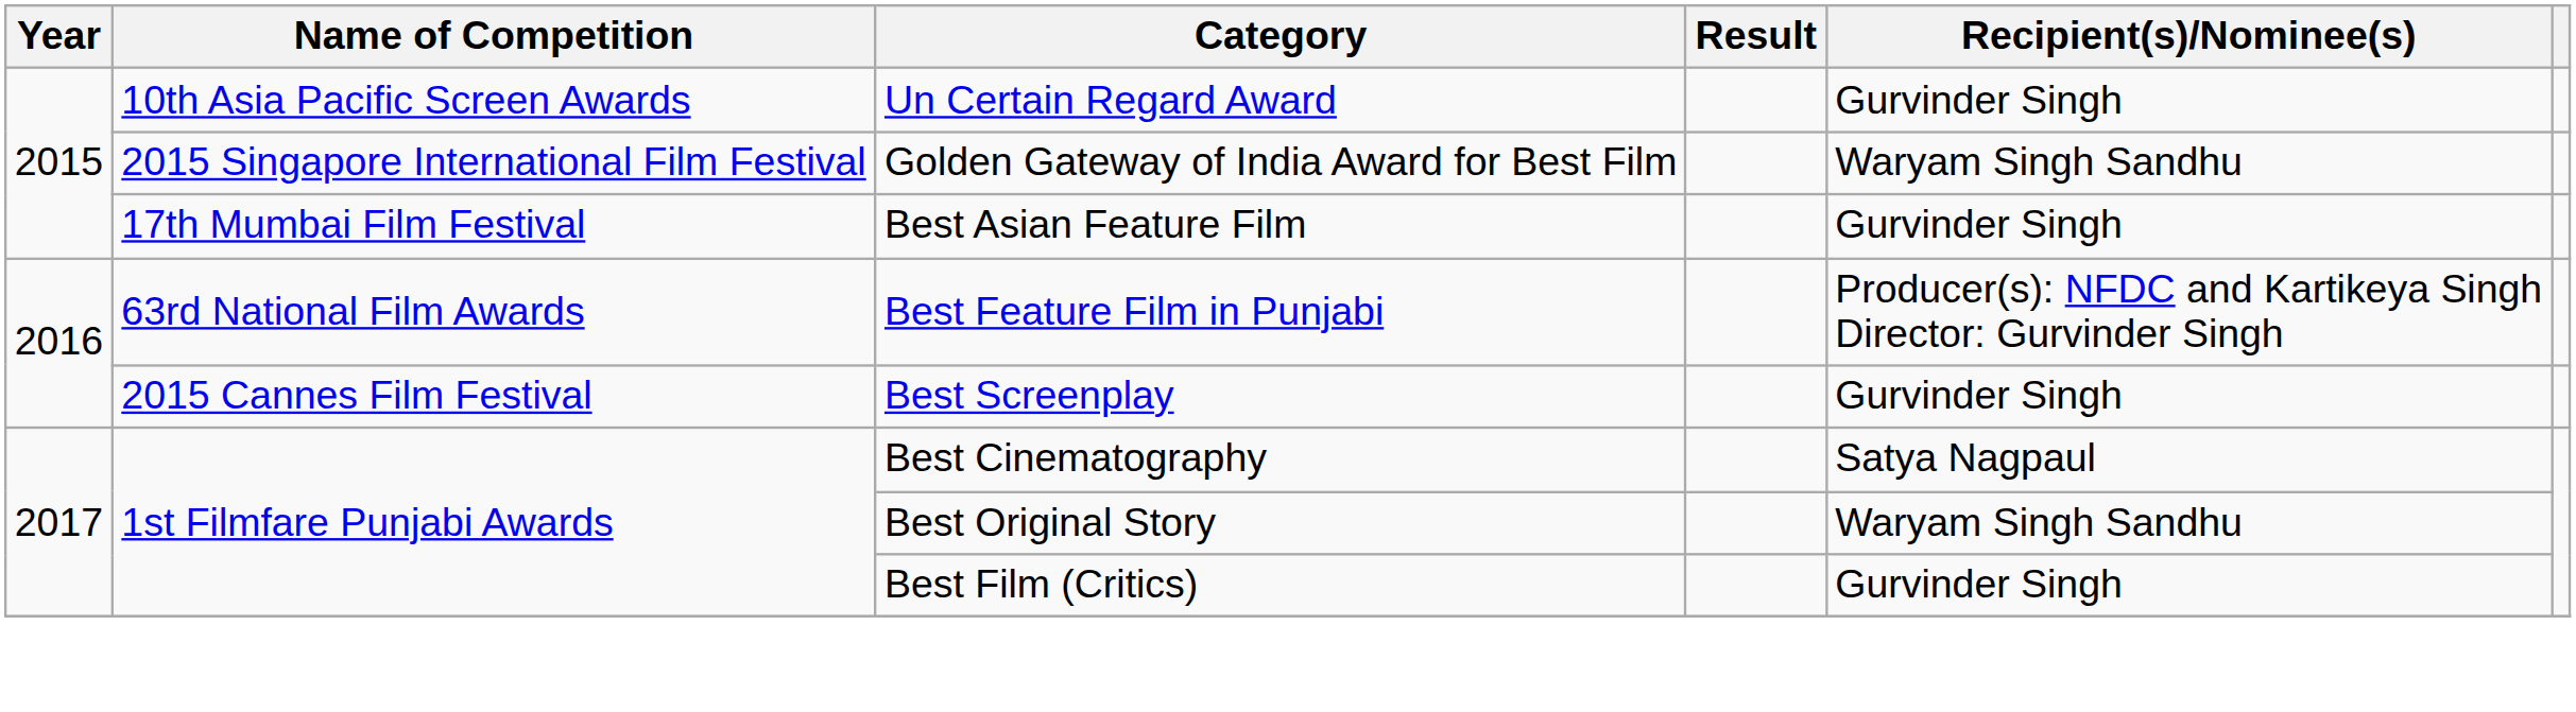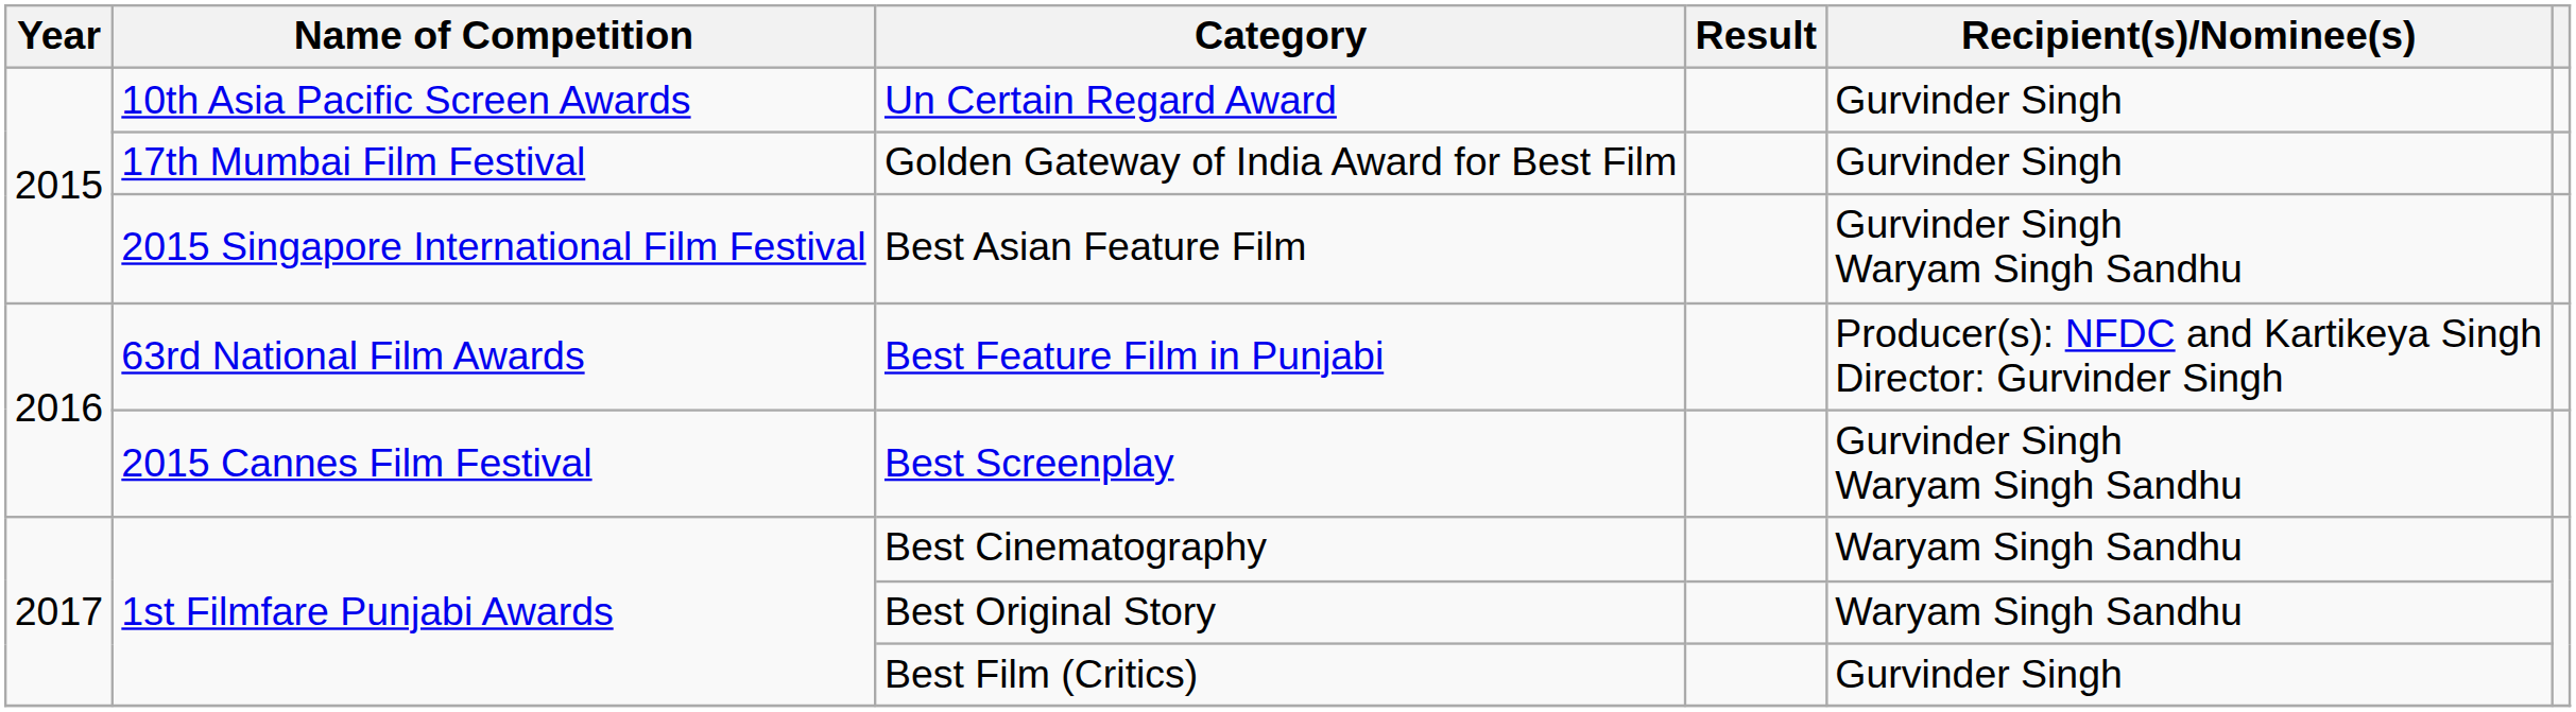Golden Gateway of India Award for Best Film | Name of Competition: 2015 Singapore International Film Festival -> 17th Mumbai Film Festival
Golden Gateway of India Award for Best Film | Recipient(s)/Nominee(s): Waryam Singh Sandhu -> Gurvinder Singh
Best Asian Feature Film | Name of Competition: 17th Mumbai Film Festival -> 2015 Singapore International Film Festival
Best Asian Feature Film | Recipient(s)/Nominee(s): Gurvinder Singh -> Gurvinder Singh Waryam Singh Sandhu
Best Screenplay | Recipient(s)/Nominee(s): Gurvinder Singh -> Gurvinder Singh Waryam Singh Sandhu
Best Cinematography | Recipient(s)/Nominee(s): Satya Nagpaul -> Waryam Singh Sandhu
